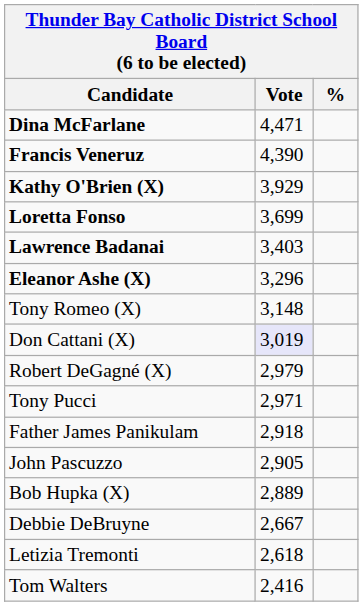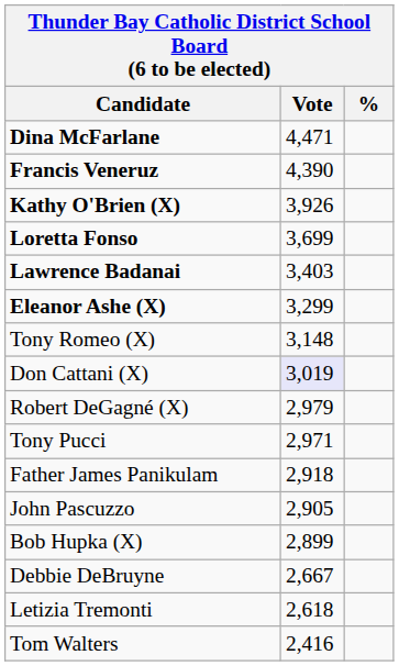Kathy O'Brien (X) | Vote: 3,929 -> 3,926
Eleanor Ashe (X) | Vote: 3,296 -> 3,299
Bob Hupka (X) | Vote: 2,889 -> 2,899
